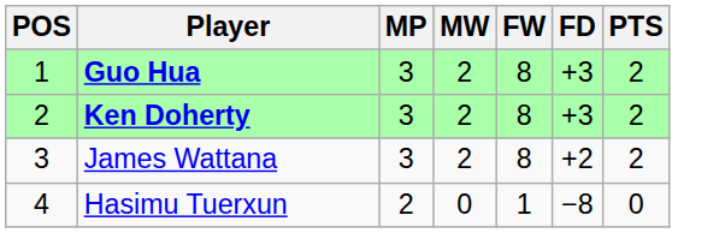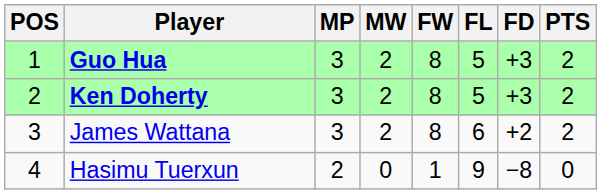+ column: FL | 5 | 5 | 6 | 9
